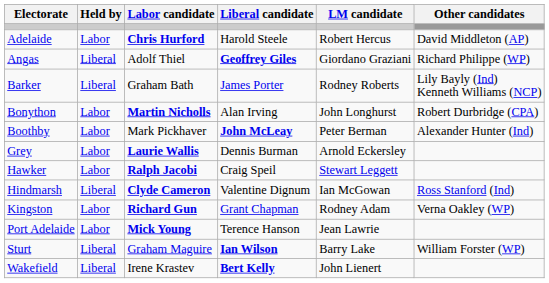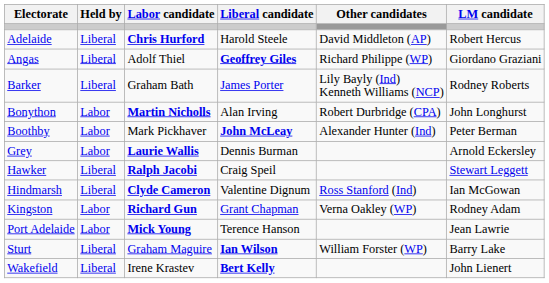columns swapped: LM candidate <-> Other candidates
Adelaide | Held by: Labor -> Liberal
Hawker | Held by: Labor -> Liberal
